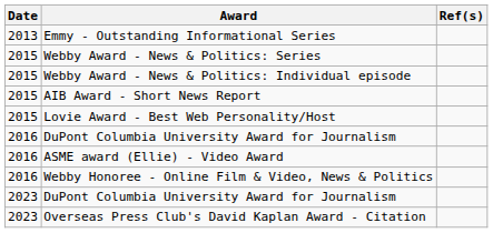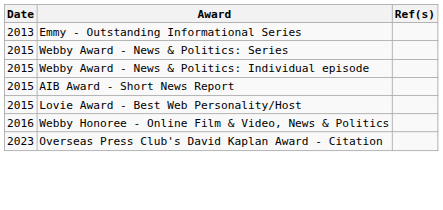- row: 2016 | DuPont Columbia University Award for Journalism
- row: 2016 | ASME award (Ellie) - Video Award
- row: 2023 | DuPont Columbia University Award for Journalism
